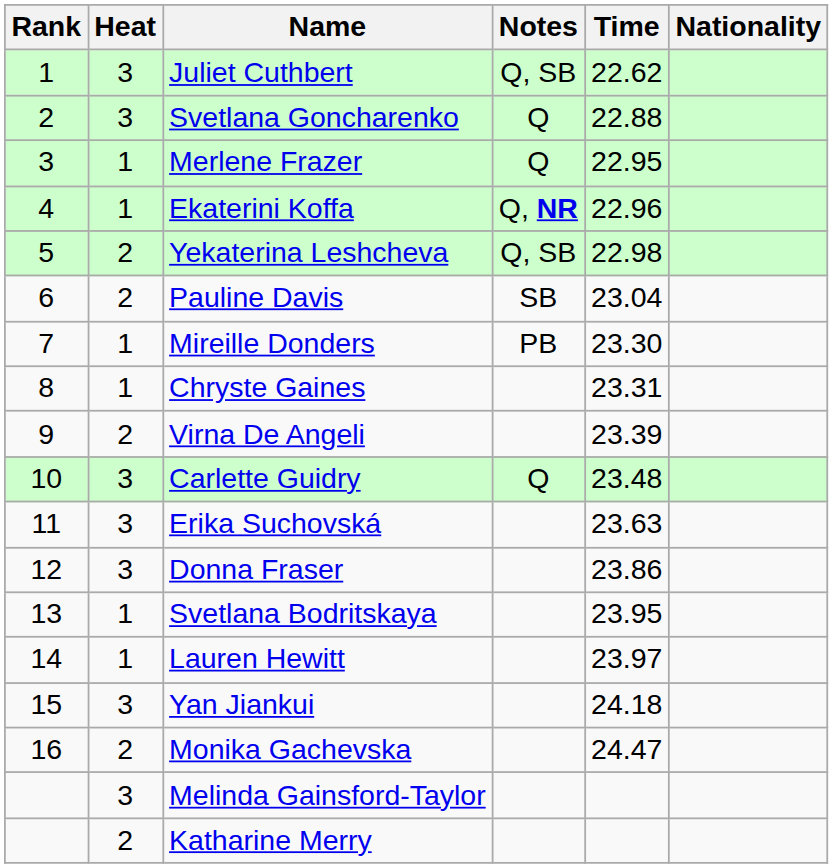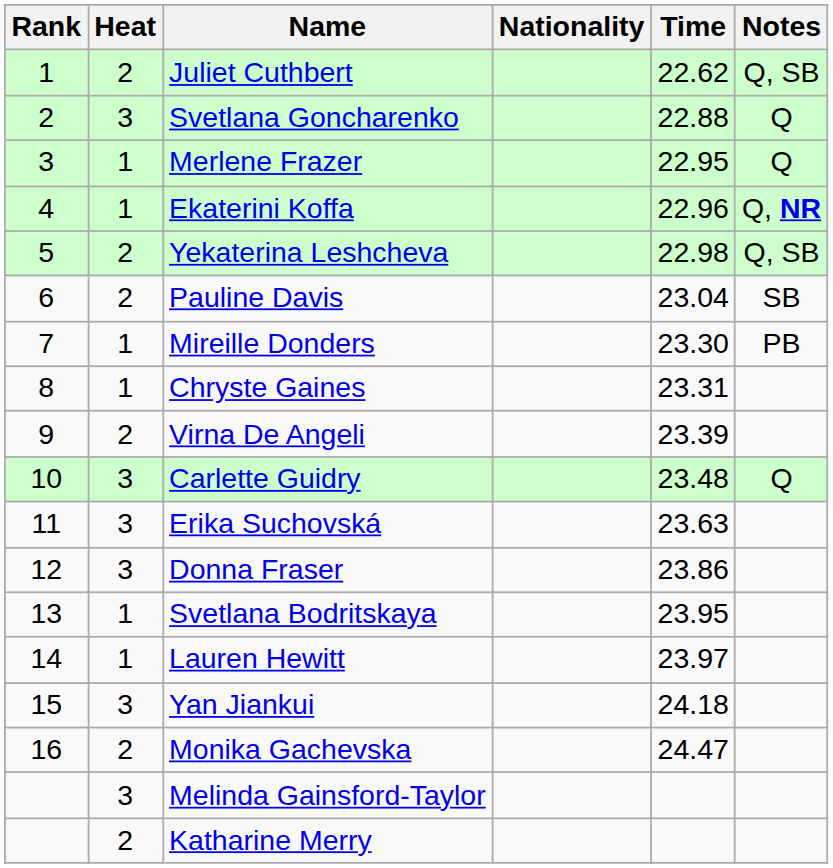columns swapped: Nationality <-> Notes
Juliet Cuthbert | Heat: 3 -> 2
